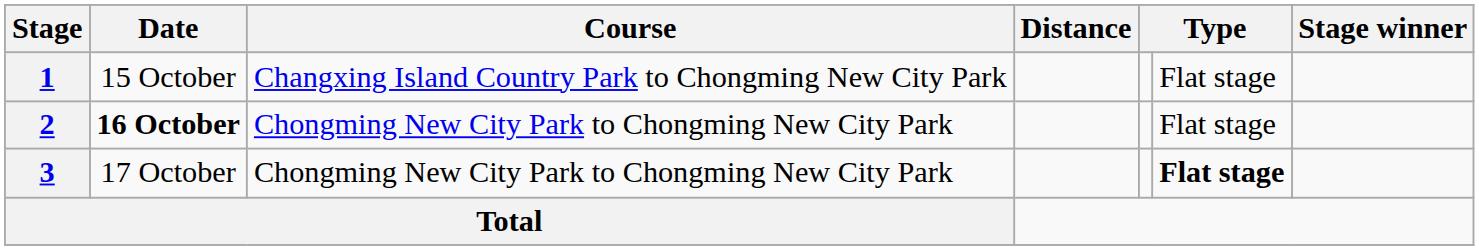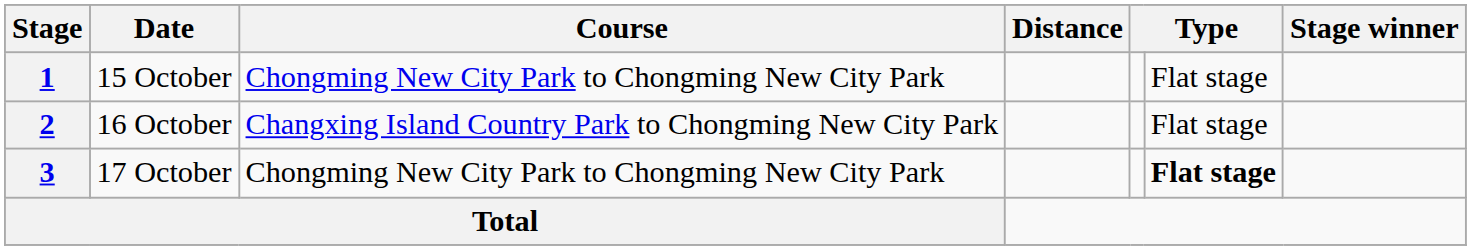1 | Course: Changxing Island Country Park to Chongming New City Park -> Chongming New City Park to Chongming New City Park
2 | Date: bold -> normal
2 | Course: Chongming New City Park to Chongming New City Park -> Changxing Island Country Park to Chongming New City Park
